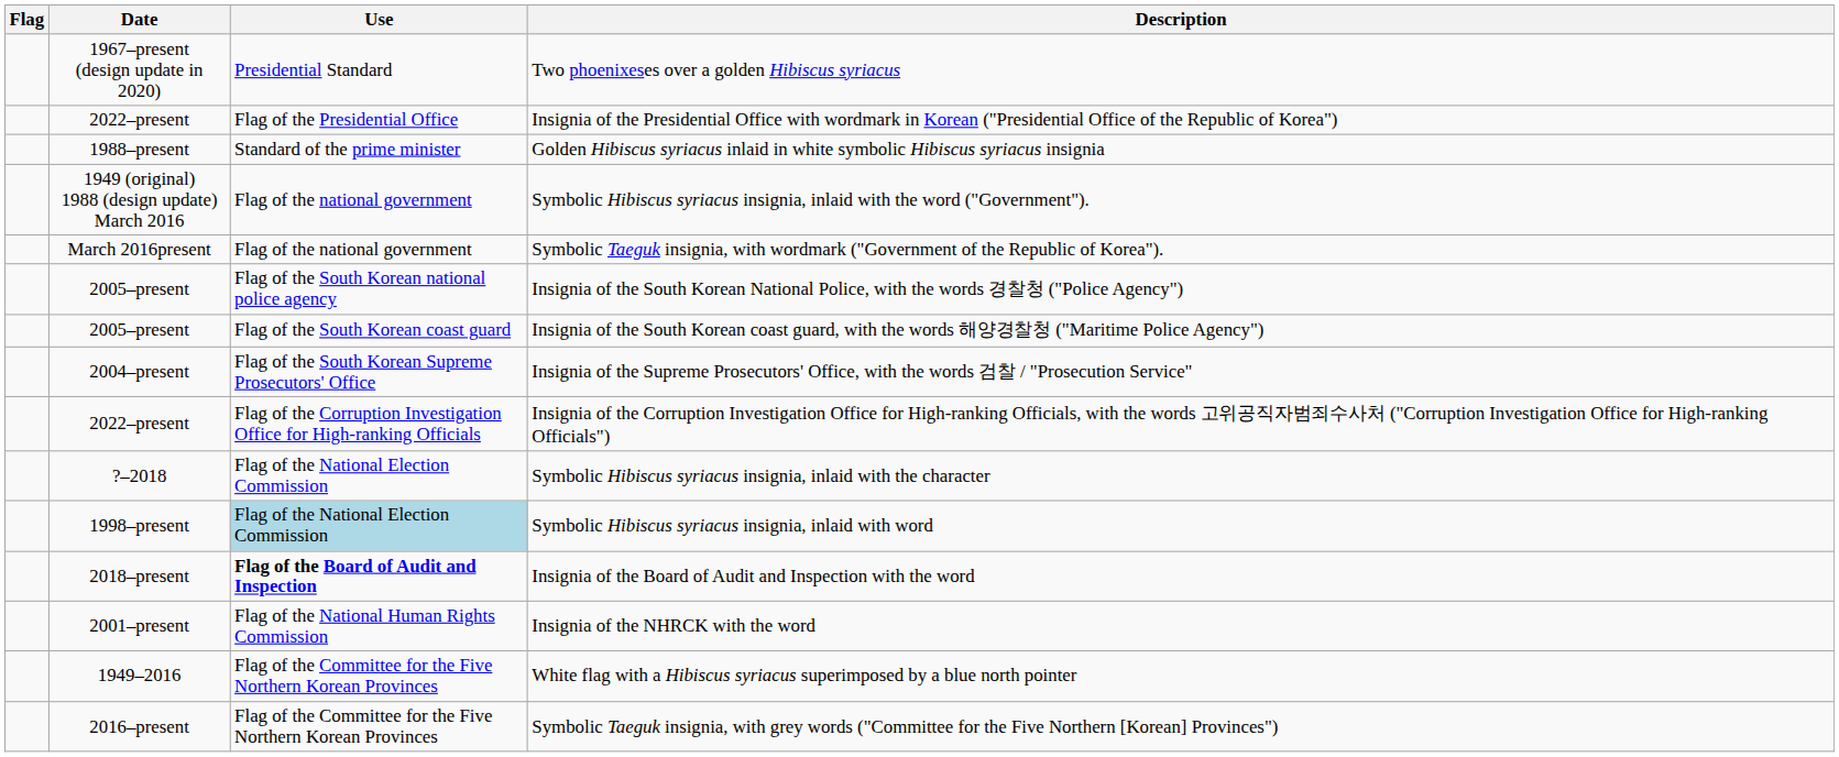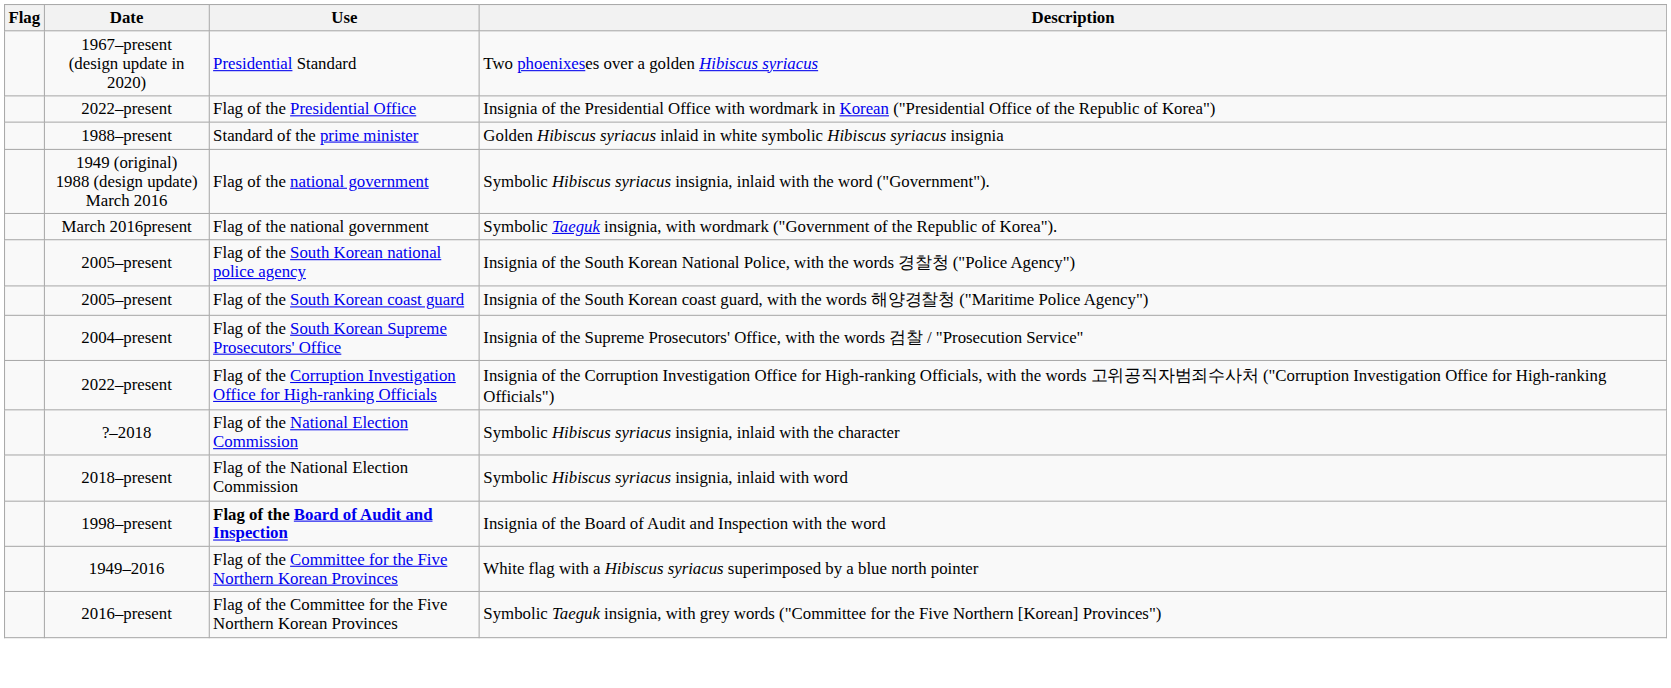Symbolic Hibiscus syriacus insignia, inlaid with word | Date: 1998–present -> 2018–present
Symbolic Hibiscus syriacus insignia, inlaid with word | Use: lightblue background -> no background
Insignia of the Board of Audit and Inspection with the word | Date: 2018–present -> 1998–present
- row: 2001–present | Flag of the National Human Rights Commission | Insignia of the NHRCK with the word
